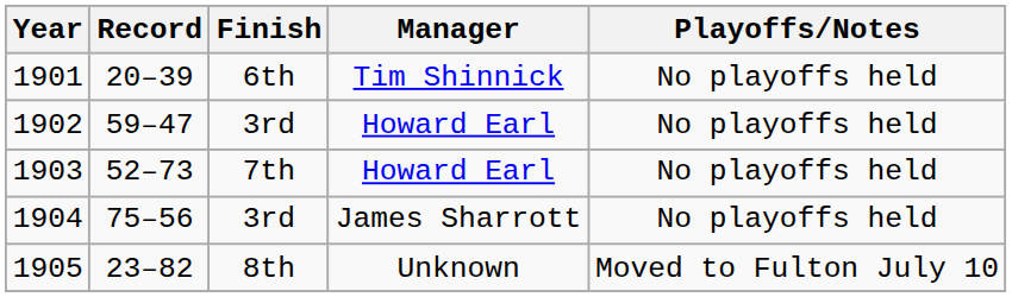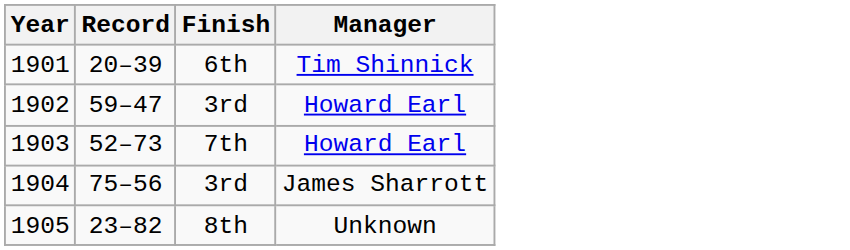- column: Playoffs/Notes | No playoffs held | No playoffs held | No playoffs held | No playoffs held | Moved to Fulton July 10
